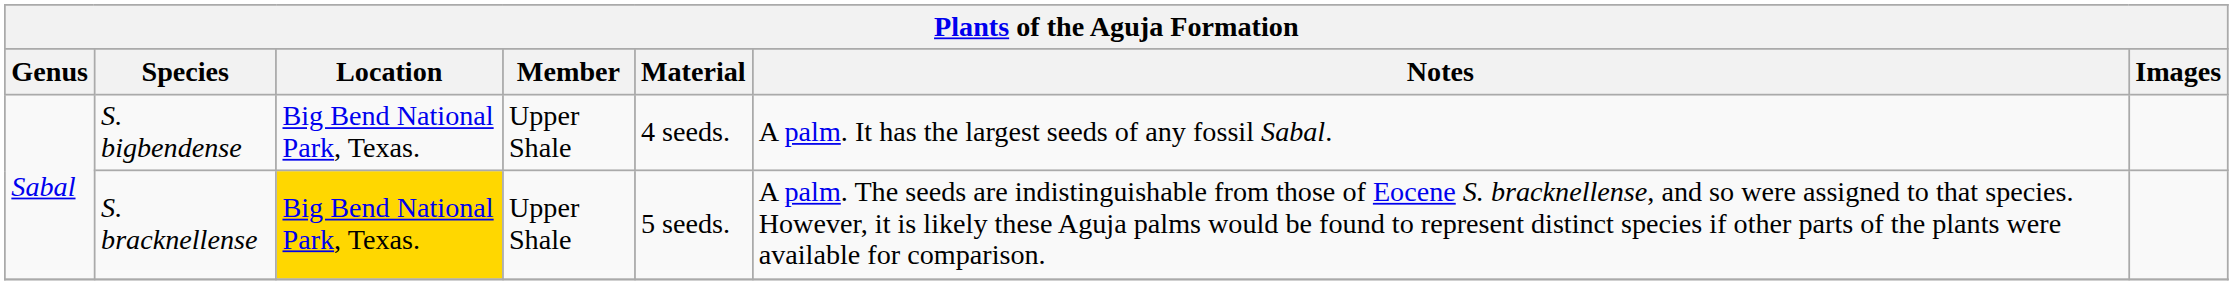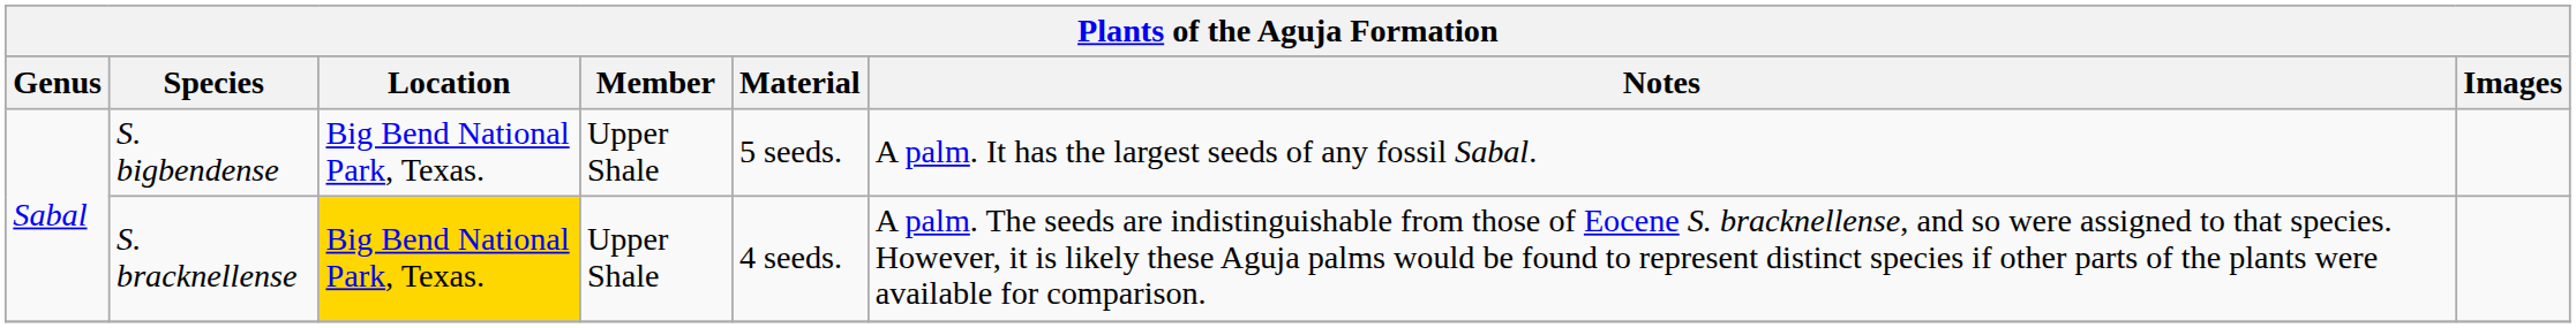S. bigbendense | Material: 4 seeds. -> 5 seeds.
S. bracknellense | Material: 5 seeds. -> 4 seeds.
